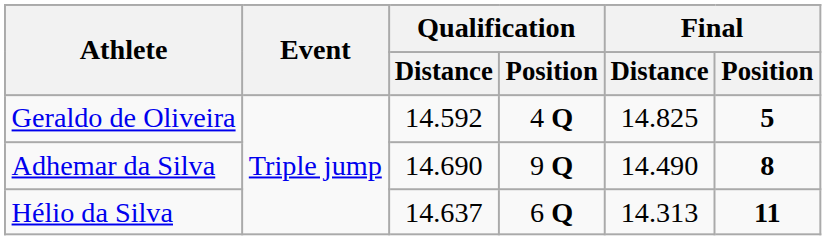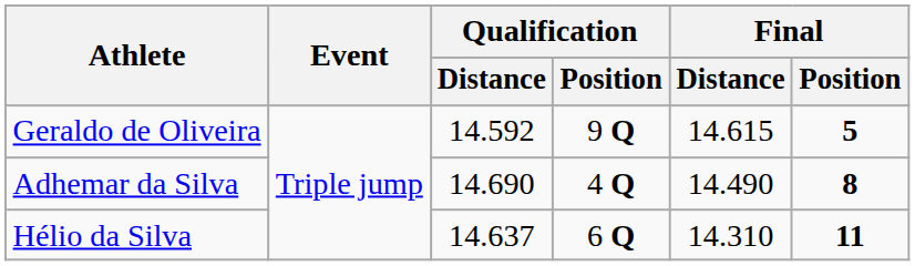Geraldo de Oliveira | Qualification / Position: 4 Q -> 9 Q
Geraldo de Oliveira | Final / Distance: 14.825 -> 14.615
Adhemar da Silva | Qualification / Position: 9 Q -> 4 Q
Hélio da Silva | Final / Distance: 14.313 -> 14.310
